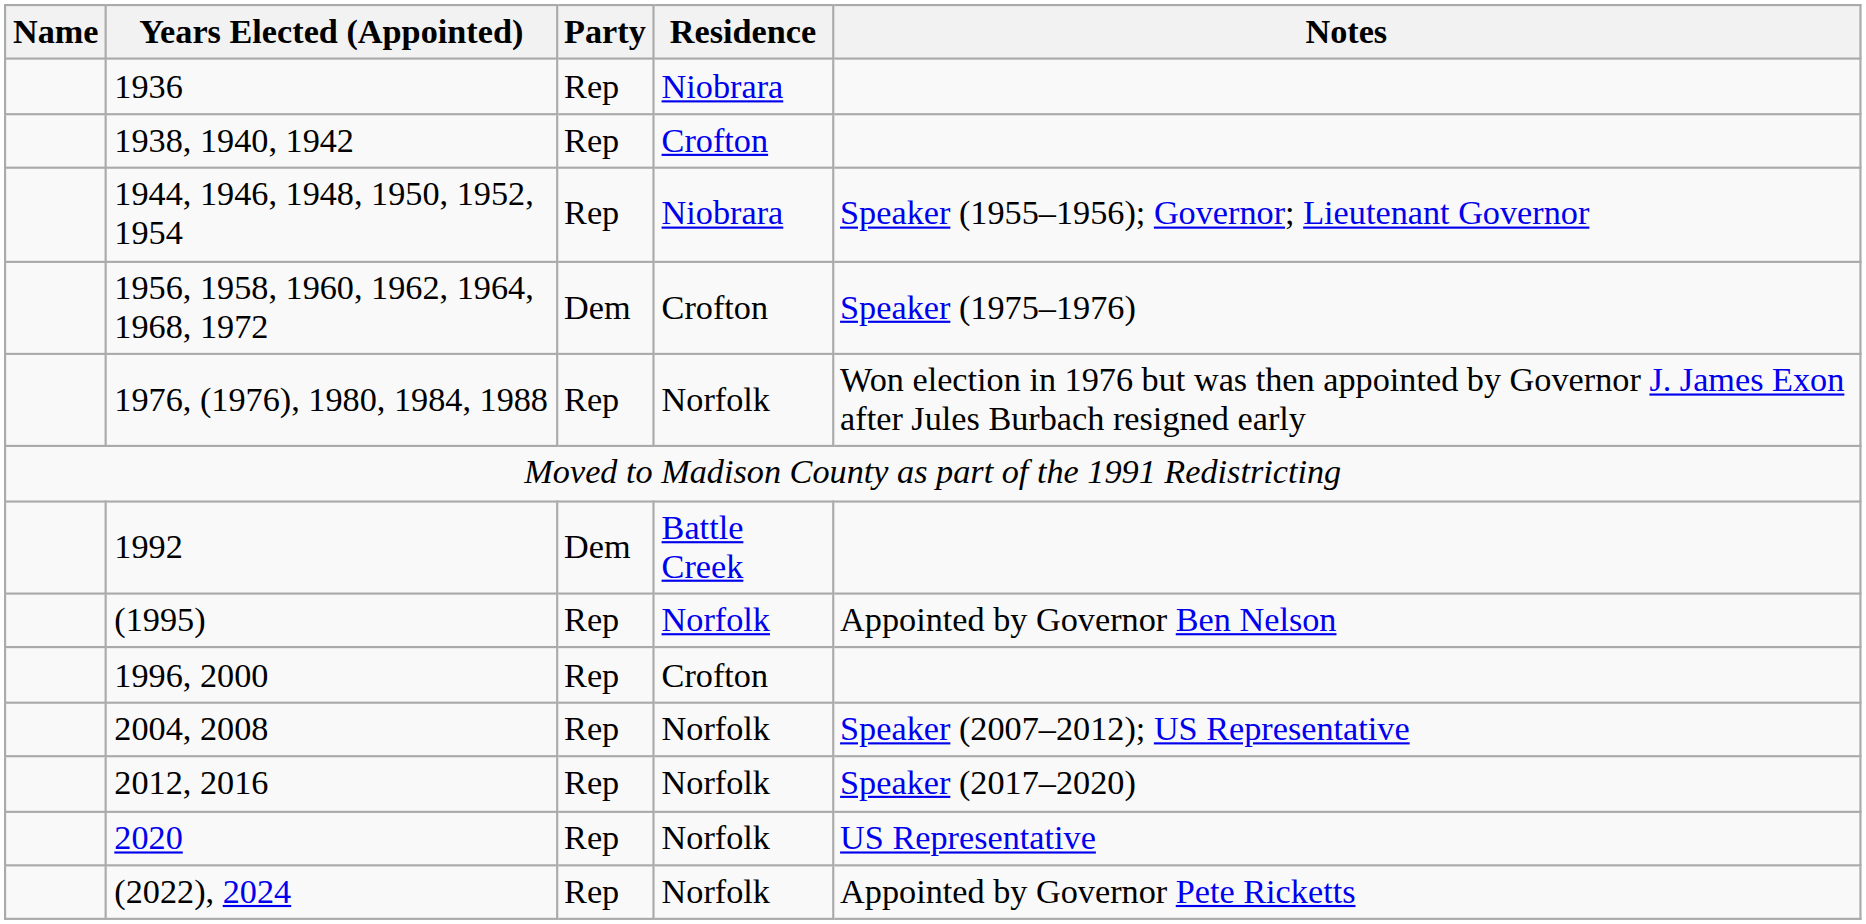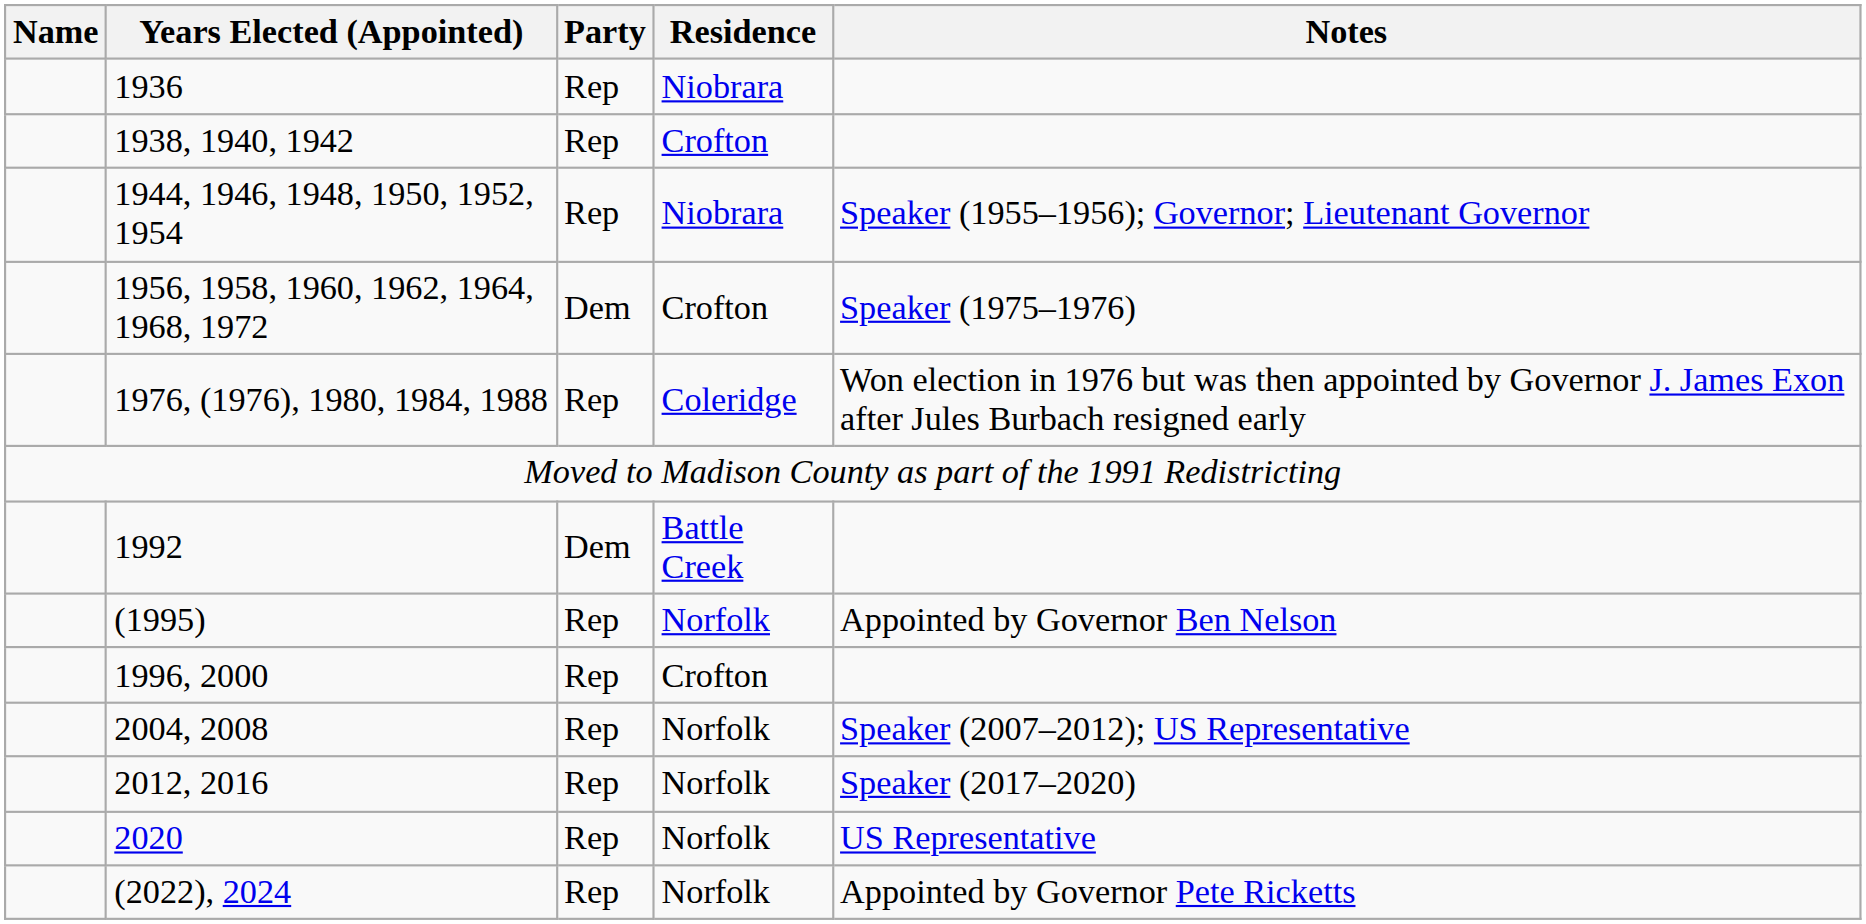1976, (1976), 1980, 1984, 1988 | Residence: Norfolk -> Coleridge
